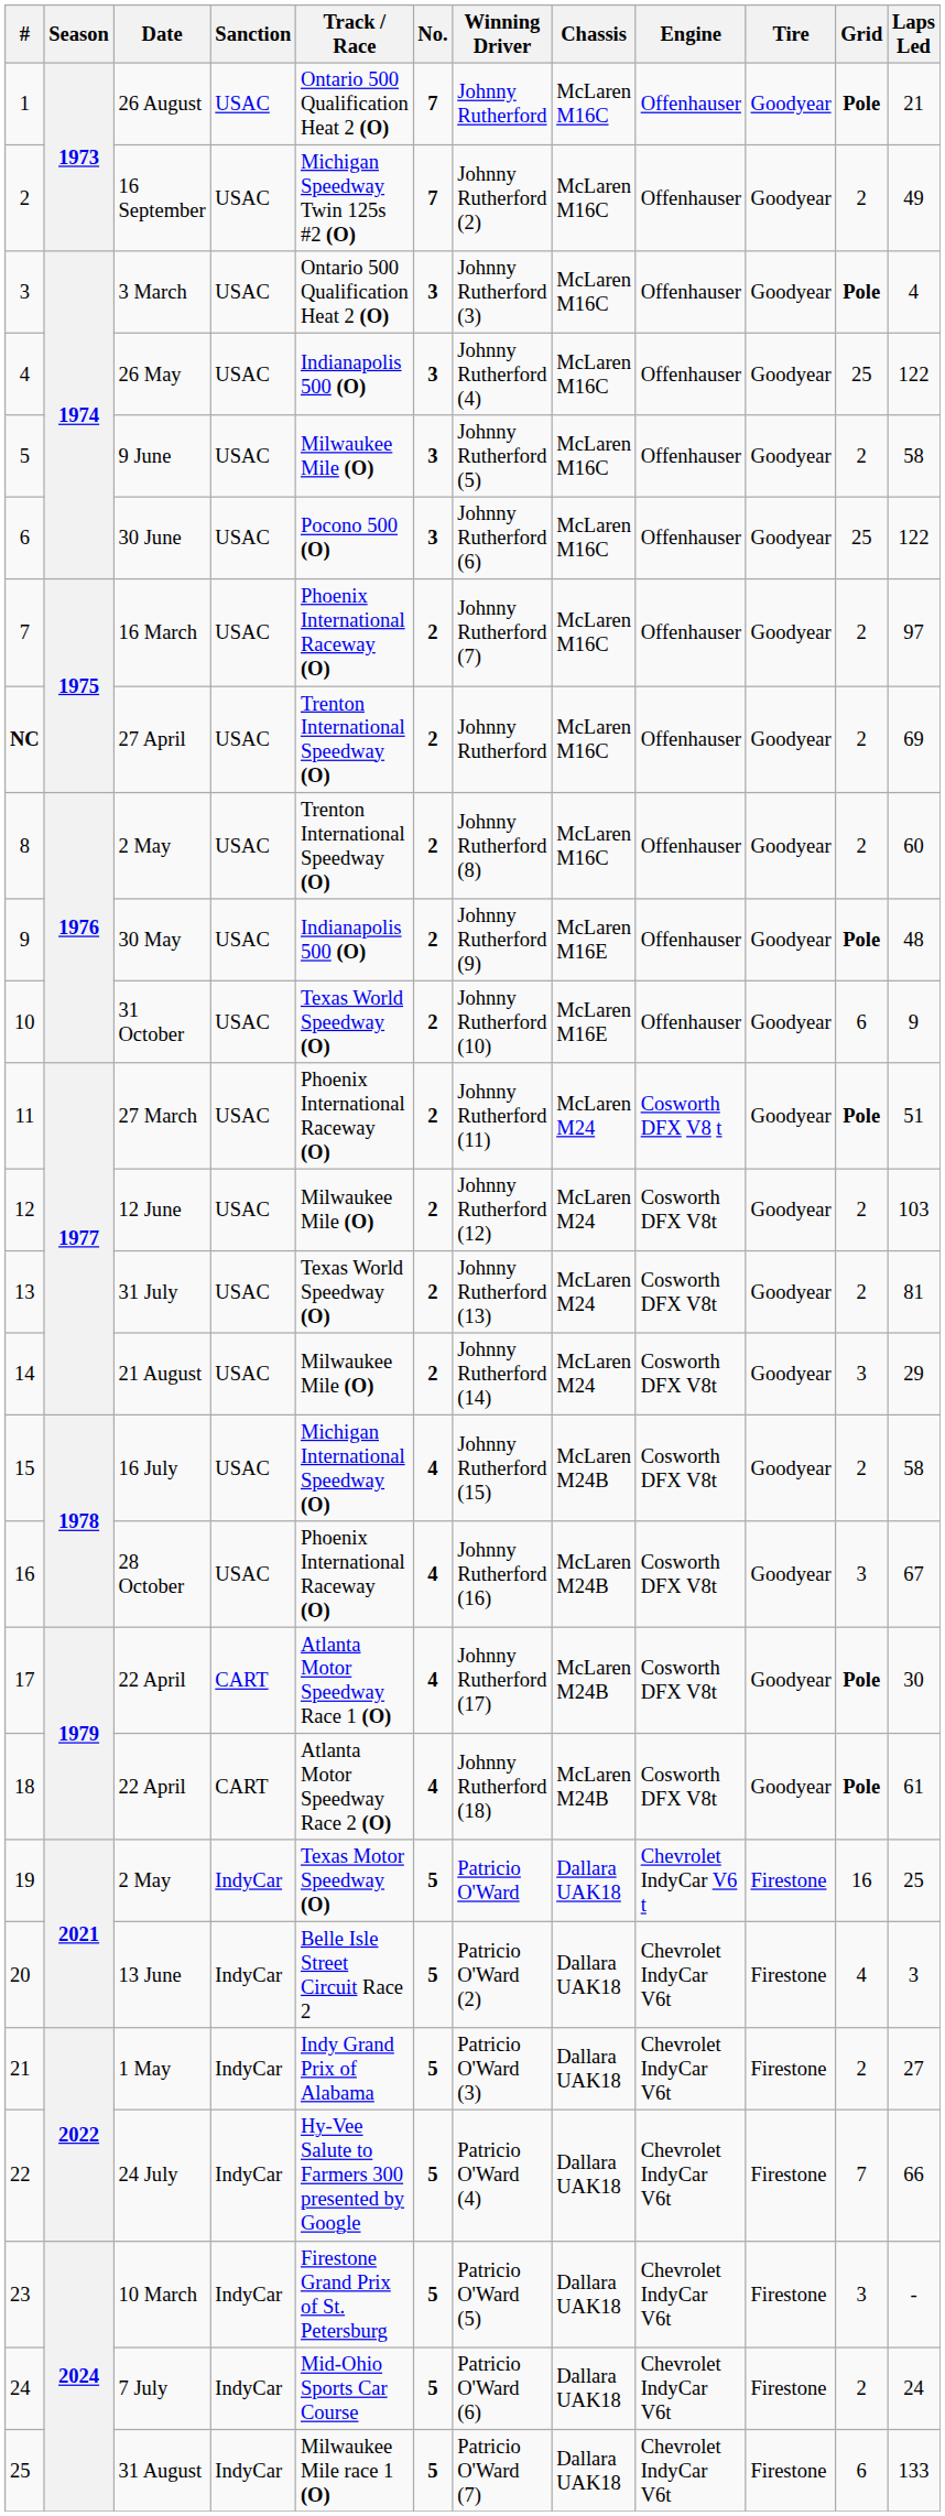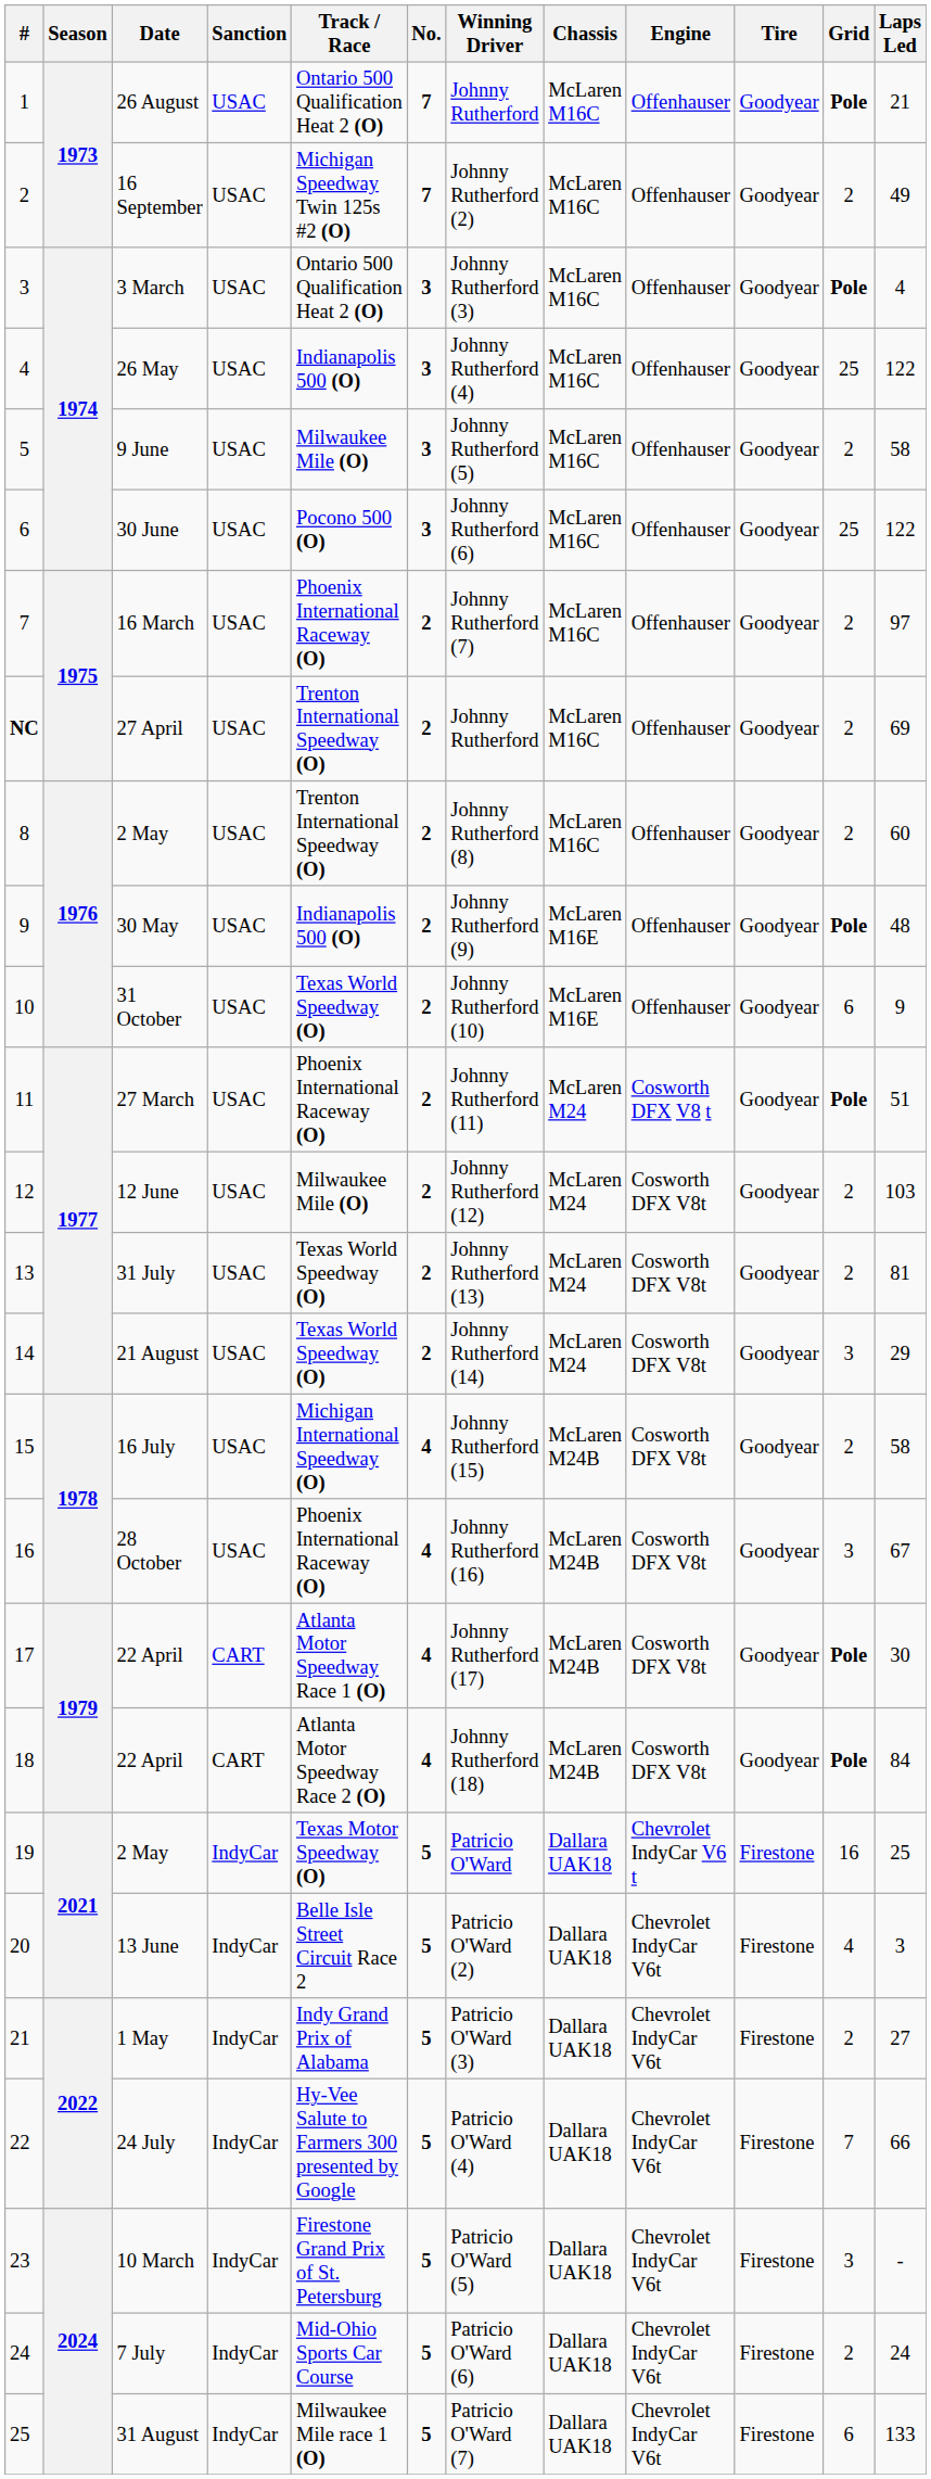21 August | Track / Race: Milwaukee Mile (O) -> Texas World Speedway (O)
18 / 22 April | Laps Led: 61 -> 84
